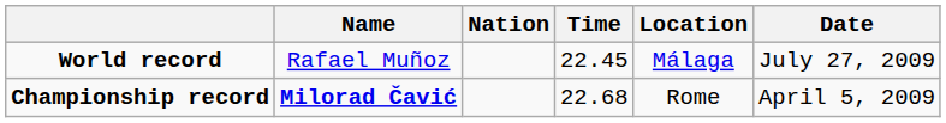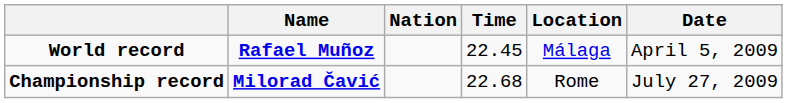World record | Name: normal -> bold
World record | Date: July 27, 2009 -> April 5, 2009
Championship record | Date: April 5, 2009 -> July 27, 2009
